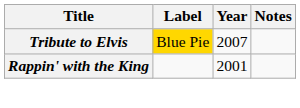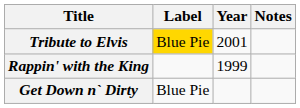Tribute to Elvis | Year: 2007 -> 2001
Rappin' with the King | Year: 2001 -> 1999
+ row: Get Down n` Dirty | Blue Pie
